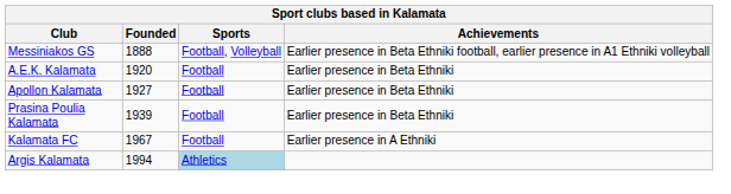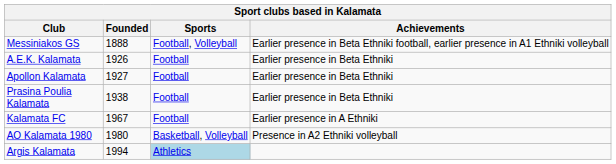A.E.K. Kalamata | Founded: 1920 -> 1926
Prasina Poulia Kalamata | Founded: 1939 -> 1938
+ row: AO Kalamata 1980 | 1980 | Basketball, Volleyball | Presence in A2 Ethniki volleyball
